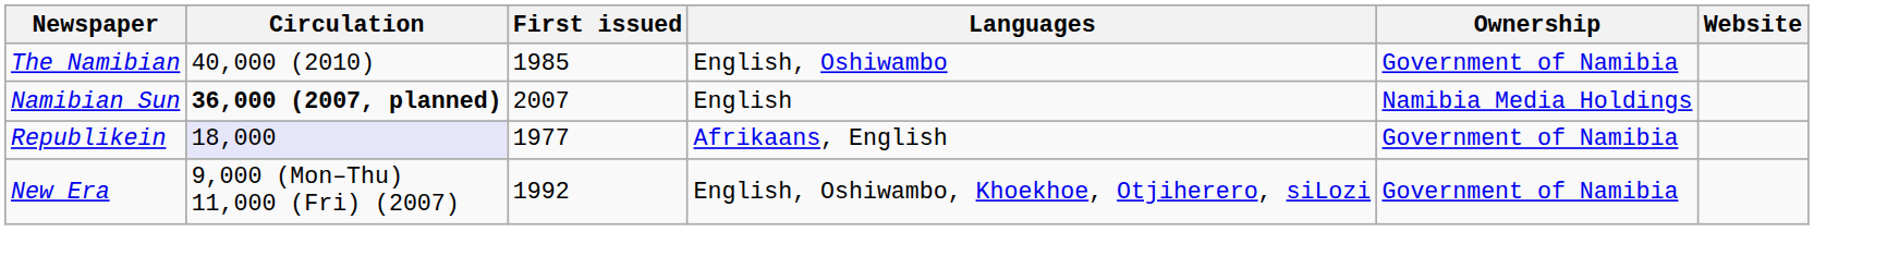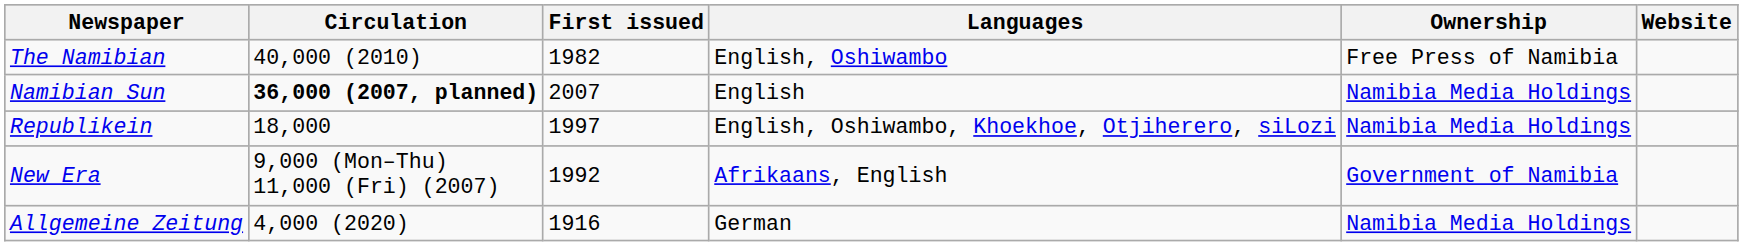The Namibian | First issued: 1985 -> 1982
The Namibian | Ownership: Government of Namibia -> Free Press of Namibia
Republikein | Circulation: lavender background -> no background
Republikein | First issued: 1977 -> 1997
Republikein | Languages: Afrikaans, English -> English, Oshiwambo, Khoekhoe, Otjiherero, siLozi
Republikein | Ownership: Government of Namibia -> Namibia Media Holdings
New Era | Languages: English, Oshiwambo, Khoekhoe, Otjiherero, siLozi -> Afrikaans, English
+ row: Allgemeine Zeitung | 4,000 (2020) | 1916 | German | Namibia Media Holdings
